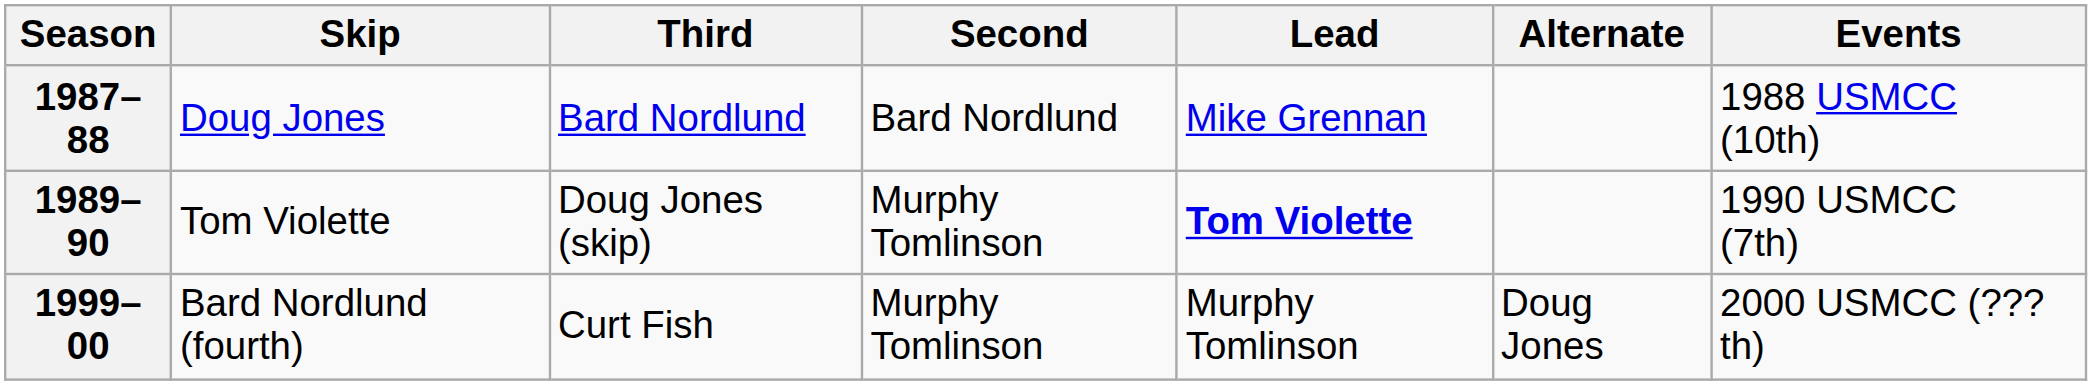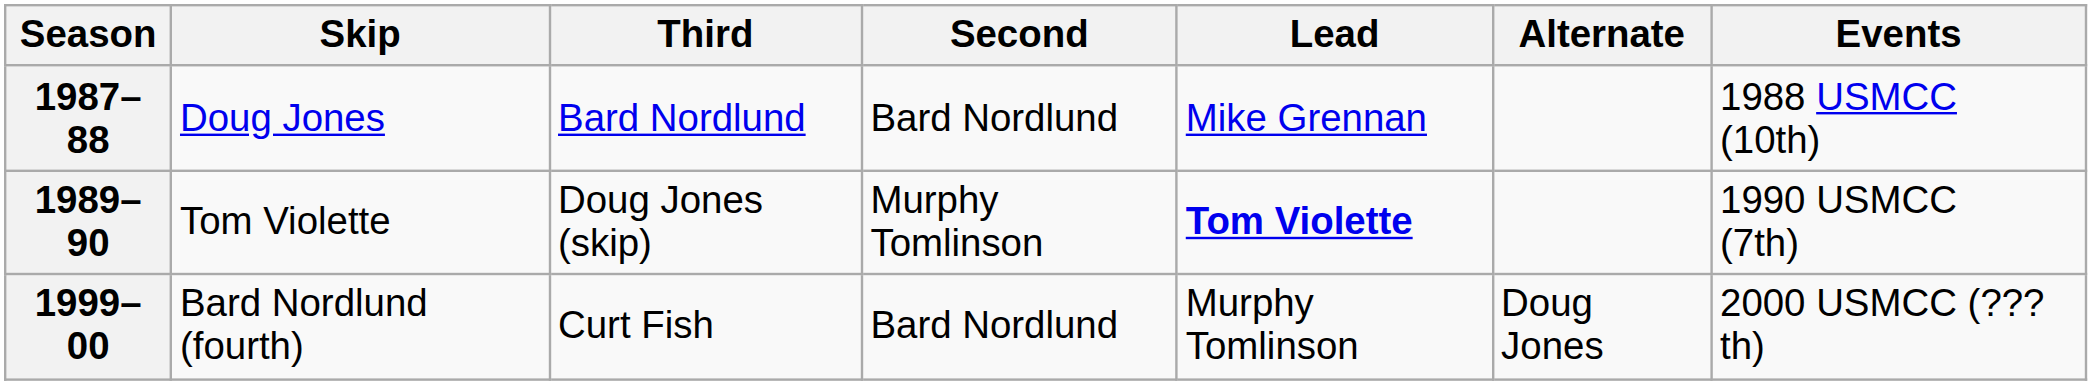1999–00 | Second: Murphy Tomlinson -> Bard Nordlund
